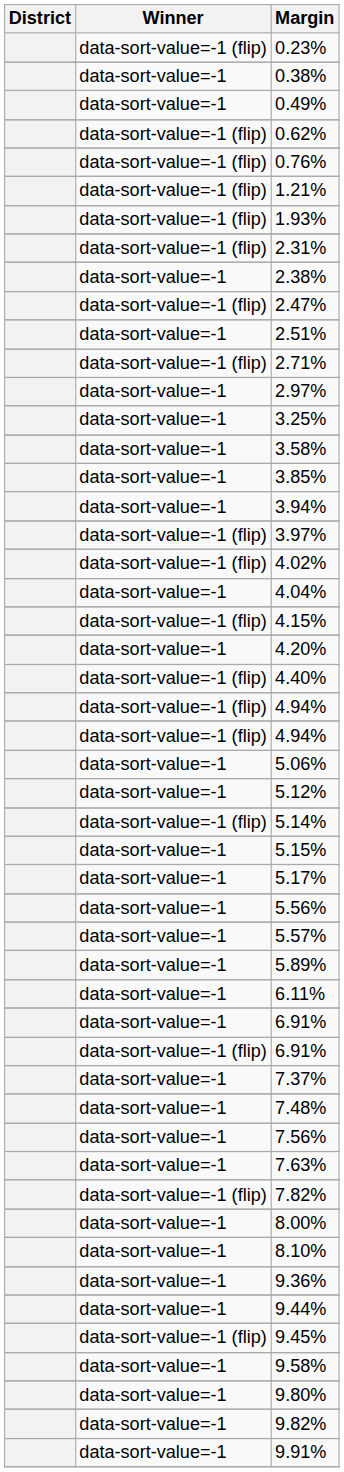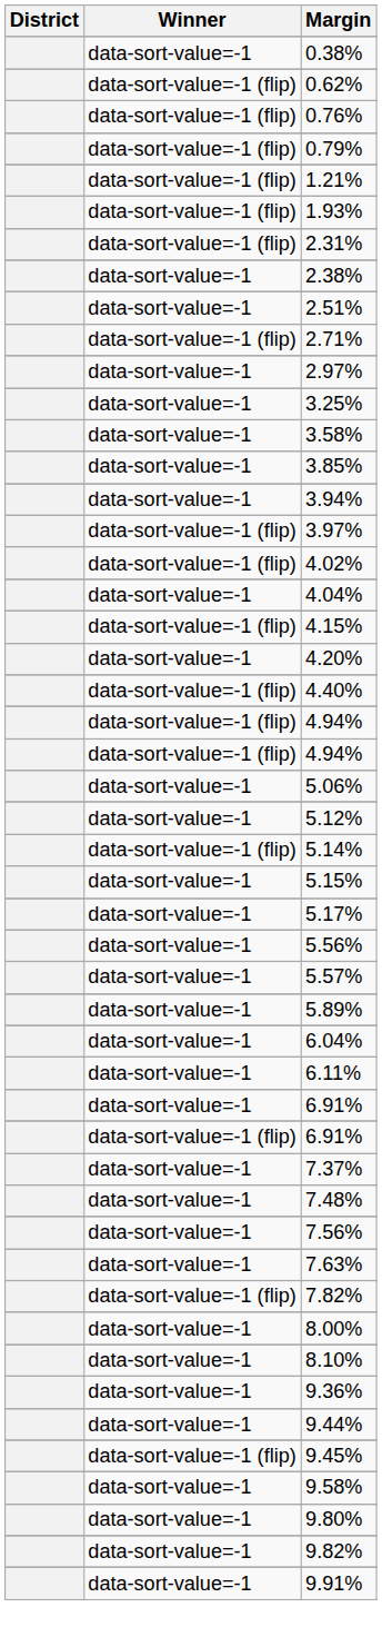- row: data-sort-value=-1 (flip) | 0.23%
- row: data-sort-value=-1 | 0.49%
+ row: data-sort-value=-1 (flip) | 0.79%
- row: data-sort-value=-1 (flip) | 2.47%
+ row: data-sort-value=-1 | 6.04%
